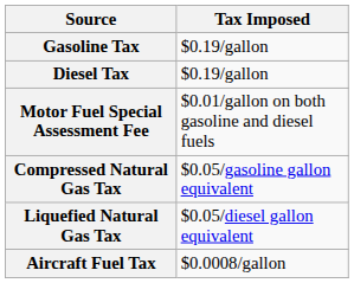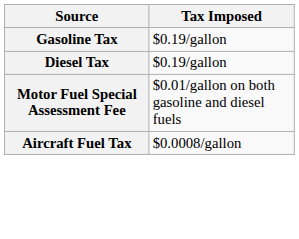- row: Compressed Natural Gas Tax | $0.05/gasoline gallon equivalent
- row: Liquefied Natural Gas Tax | $0.05/diesel gallon equivalent
